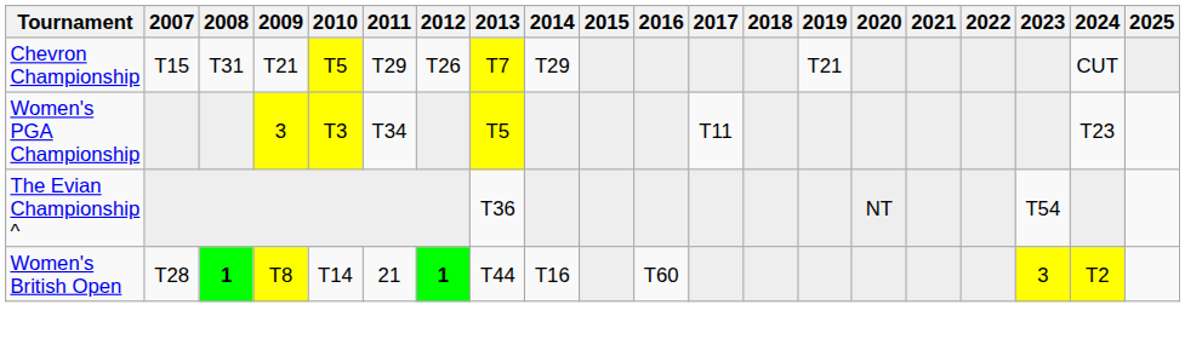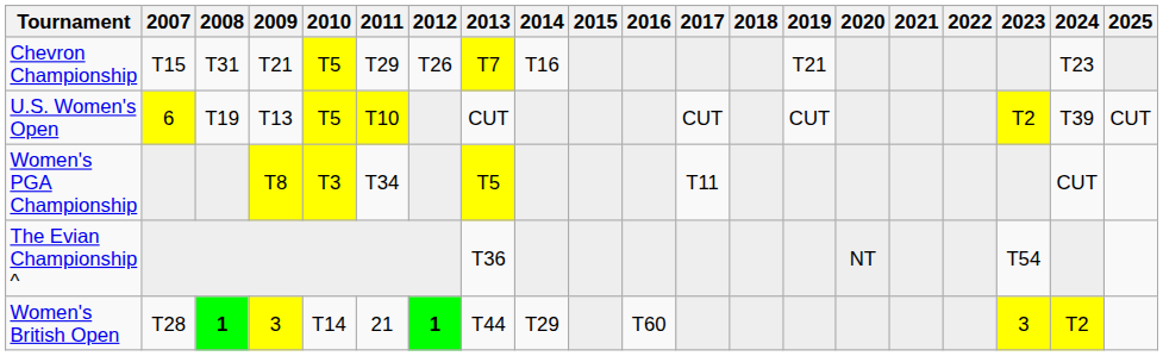Chevron Championship | 2014: T29 -> T16
Chevron Championship | 2024: CUT -> T23
+ row: U.S. Women's Open | 6 | T19 | T13 | T5 | T10 | CUT | CUT | CUT | T2 | T39 | CUT
Women's PGA Championship | 2009: 3 -> T8
Women's PGA Championship | 2024: T23 -> CUT
Women's British Open | 2009: T8 -> 3
Women's British Open | 2014: T16 -> T29
